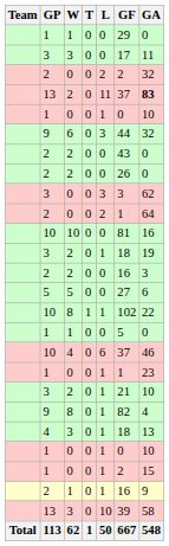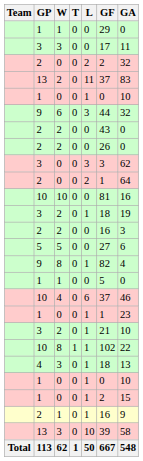13 / 2 | GA: bold -> normal
rows swapped: 10 / 8 <-> 9 / 8
